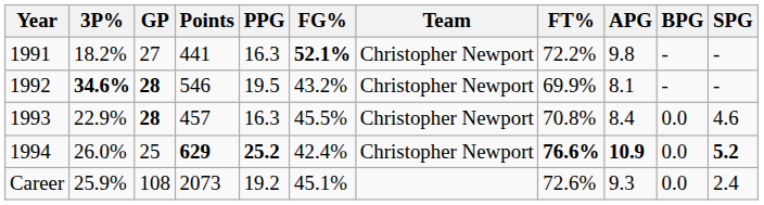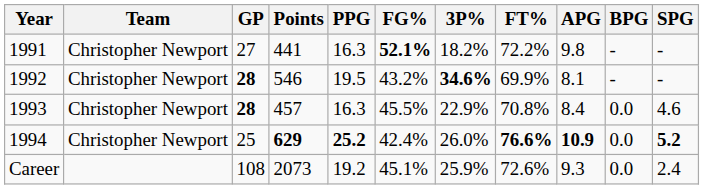columns swapped: Team <-> 3P%
